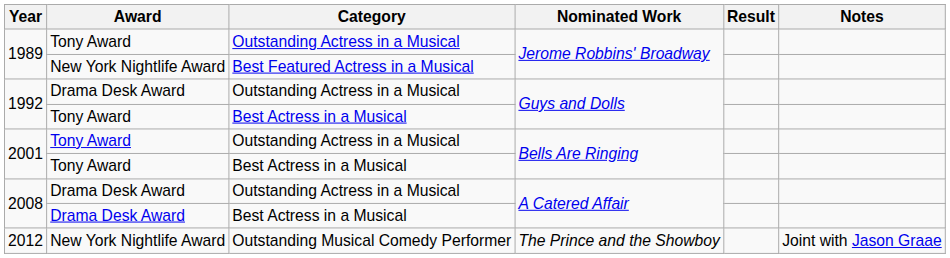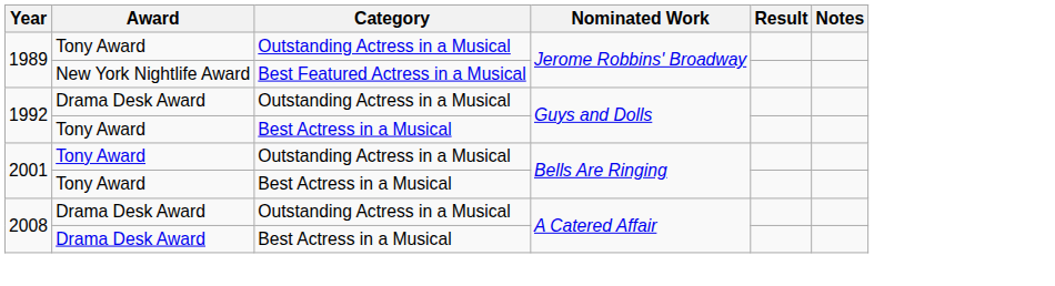- row: 2012 | New York Nightlife Award | Outstanding Musical Comedy Performer | The Prince and the Showboy | Joint with Jason Graae
